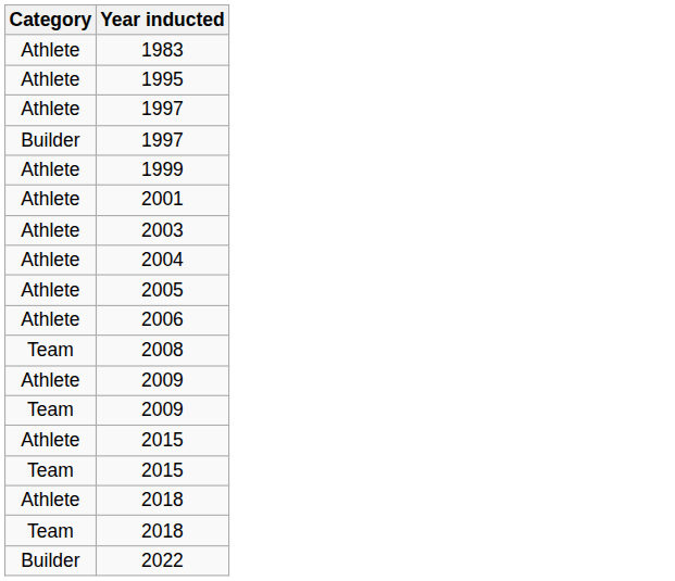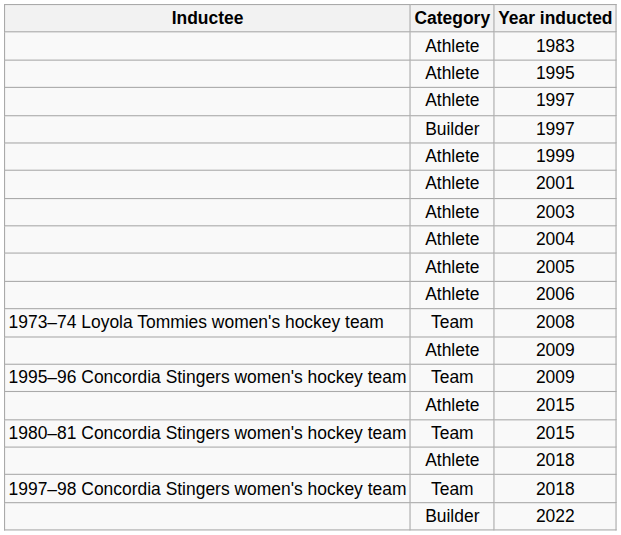+ column: Inductee | 1973–74 Loyola Tommies women's hockey team | 1995–96 Concordia Stingers women's hockey team | 1980–81 Concordia Stingers women's hockey team | 1997–98 Concordia Stingers women's hockey team
